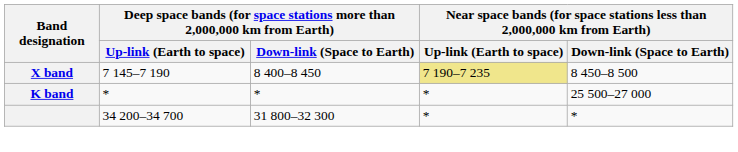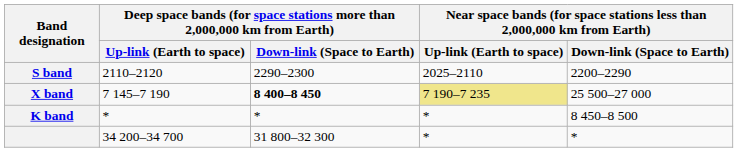+ row: S band | 2110–2120 | 2290–2300 | 2025–2110 | 2200–2290
X band | column 3: normal -> bold
X band | column 5: 8 450–8 500 -> 25 500–27 000
K band | column 5: 25 500–27 000 -> 8 450–8 500
